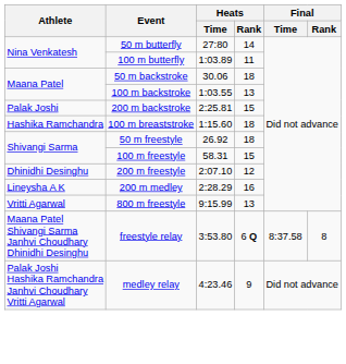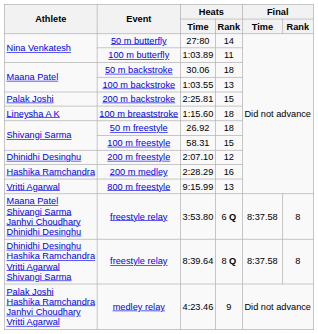100 m breaststroke | Athlete: Hashika Ramchandra -> Lineysha A K
200 m medley | Athlete: Lineysha A K -> Hashika Ramchandra
+ row: Dhinidhi Desinghu Hashika Ramchandra Vritti Agarwal Shivangi Sarma | freestyle relay | 8:39.64 | 8 Q | 8:37.58 | 8
